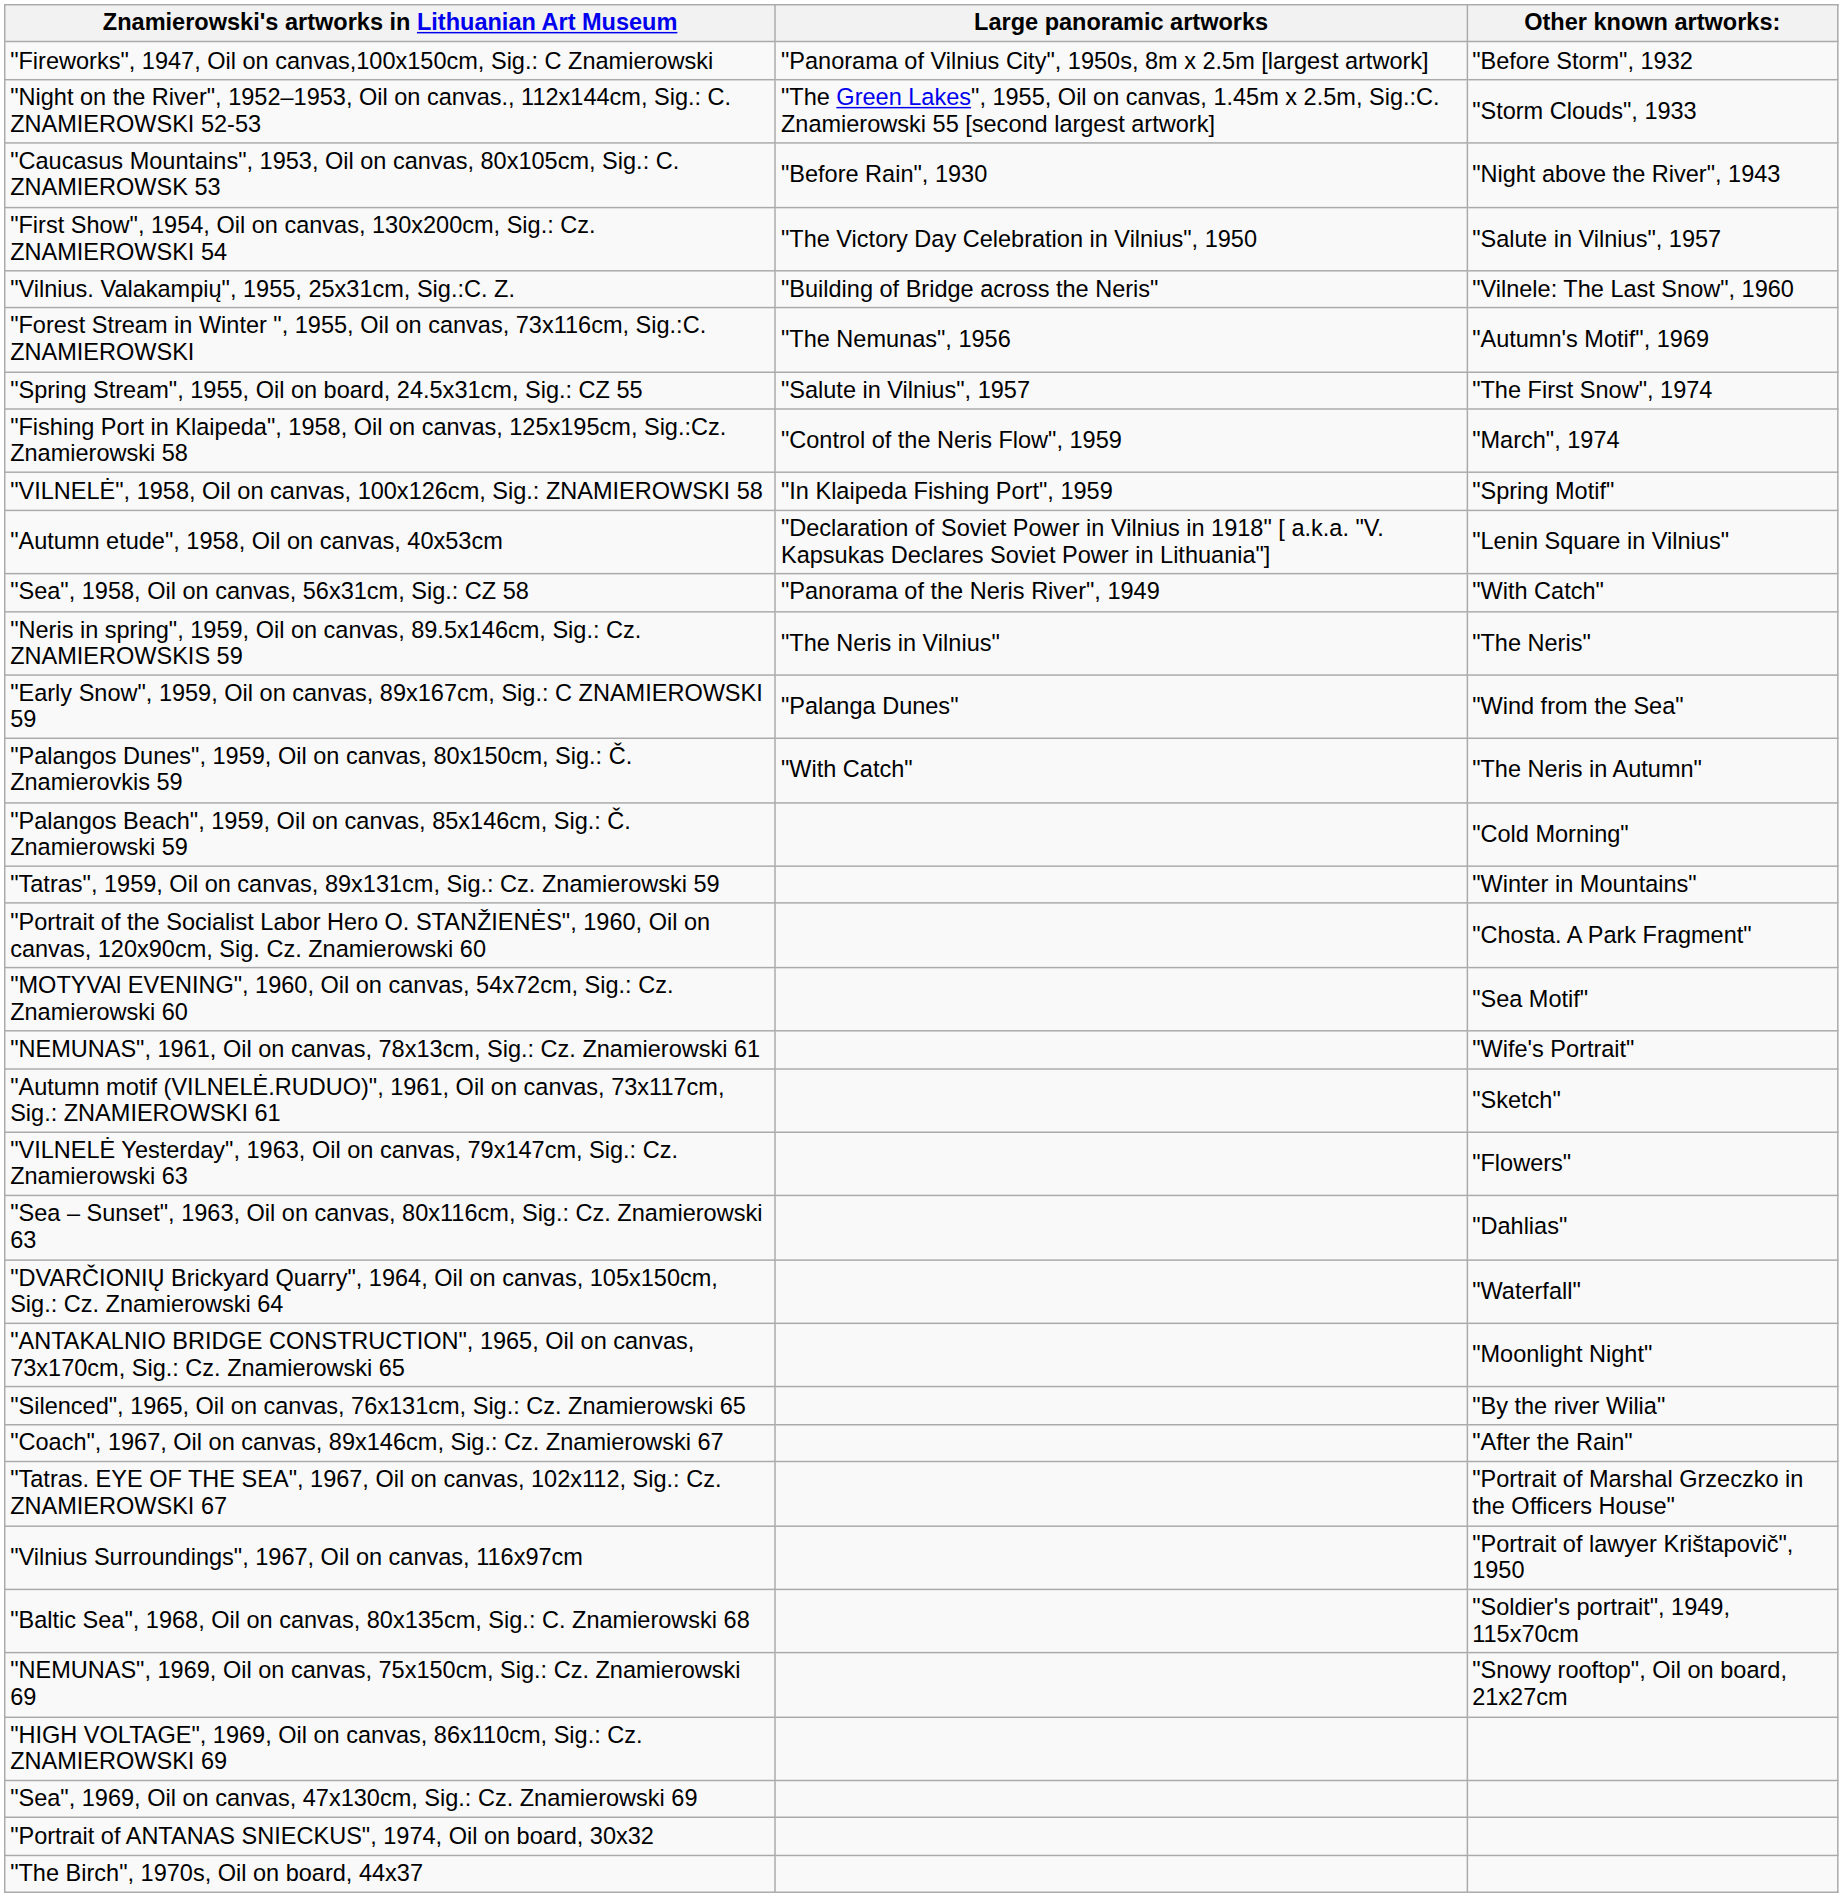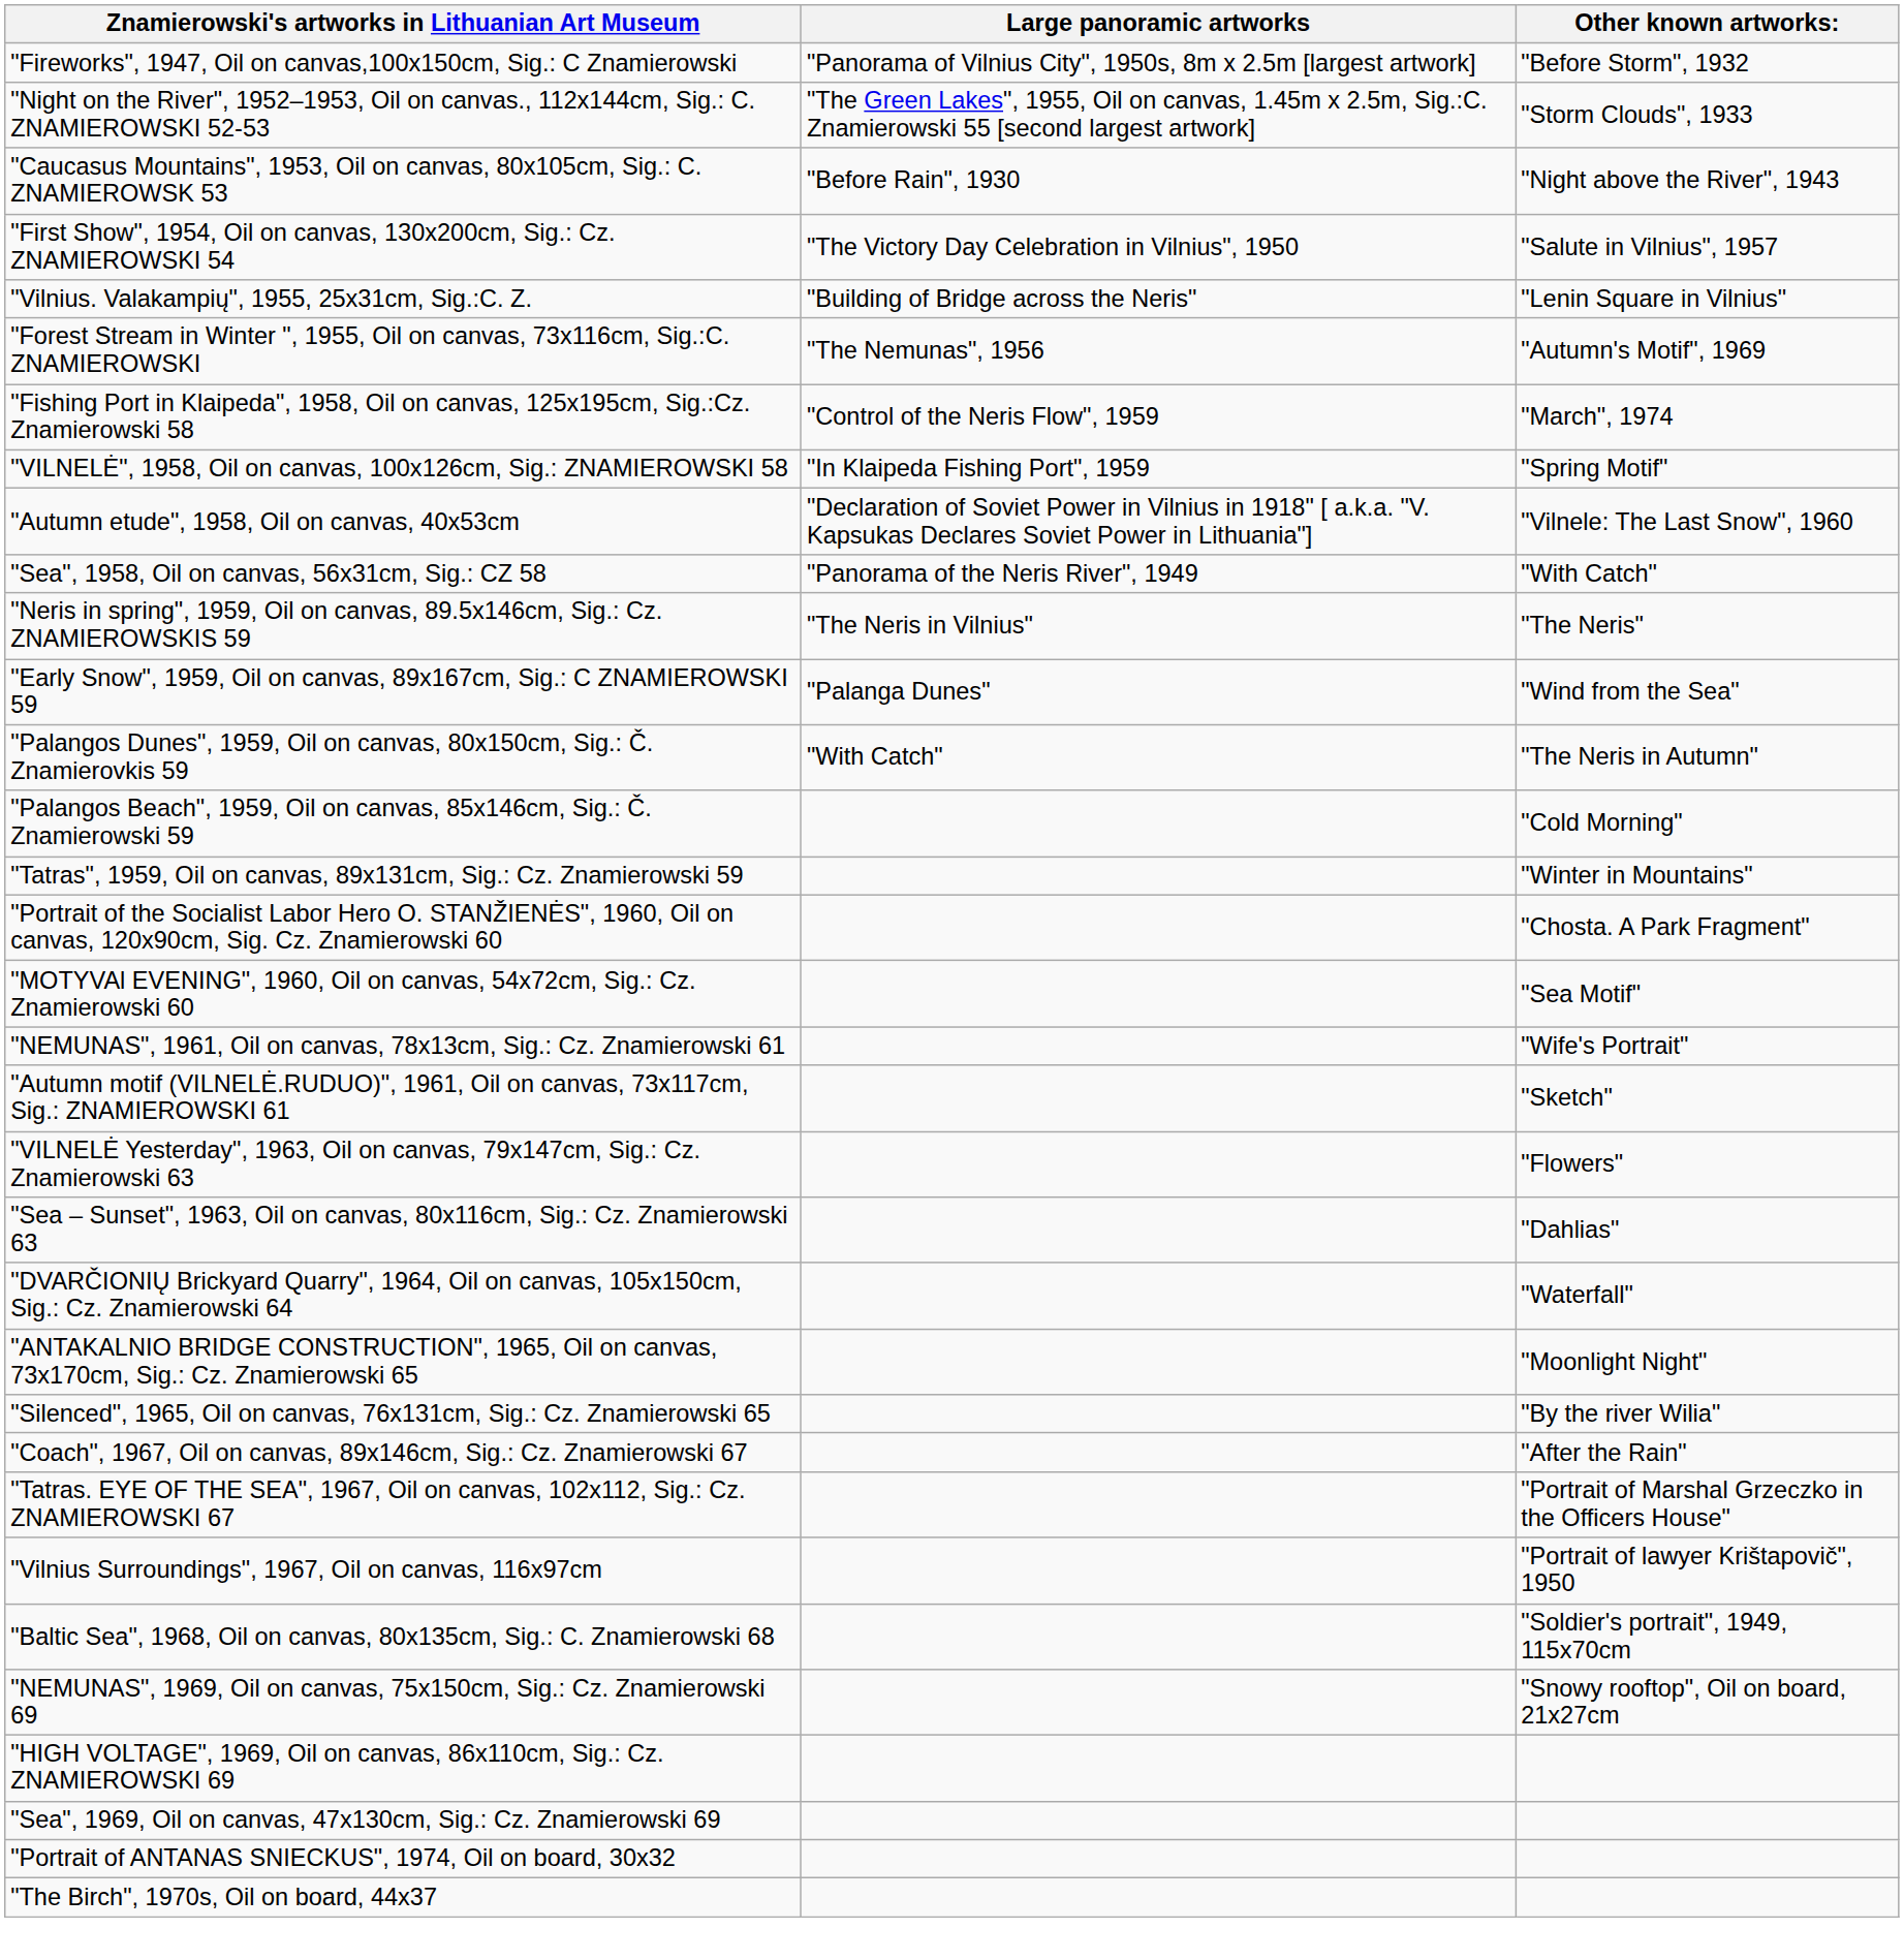"Vilnius. Valakampių", 1955, 25x31cm, Sig.:C. Z. | Other known artworks:: "Vilnele: The Last Snow", 1960 -> "Lenin Square in Vilnius"
- row: "Spring Stream", 1955, Oil on board, 24.5x31cm, Sig.: CZ 55 | "Salute in Vilnius", 1957 | "The First Snow", 1974
"Autumn etude", 1958, Oil on canvas, 40x53cm | Other known artworks:: "Lenin Square in Vilnius" -> "Vilnele: The Last Snow", 1960
